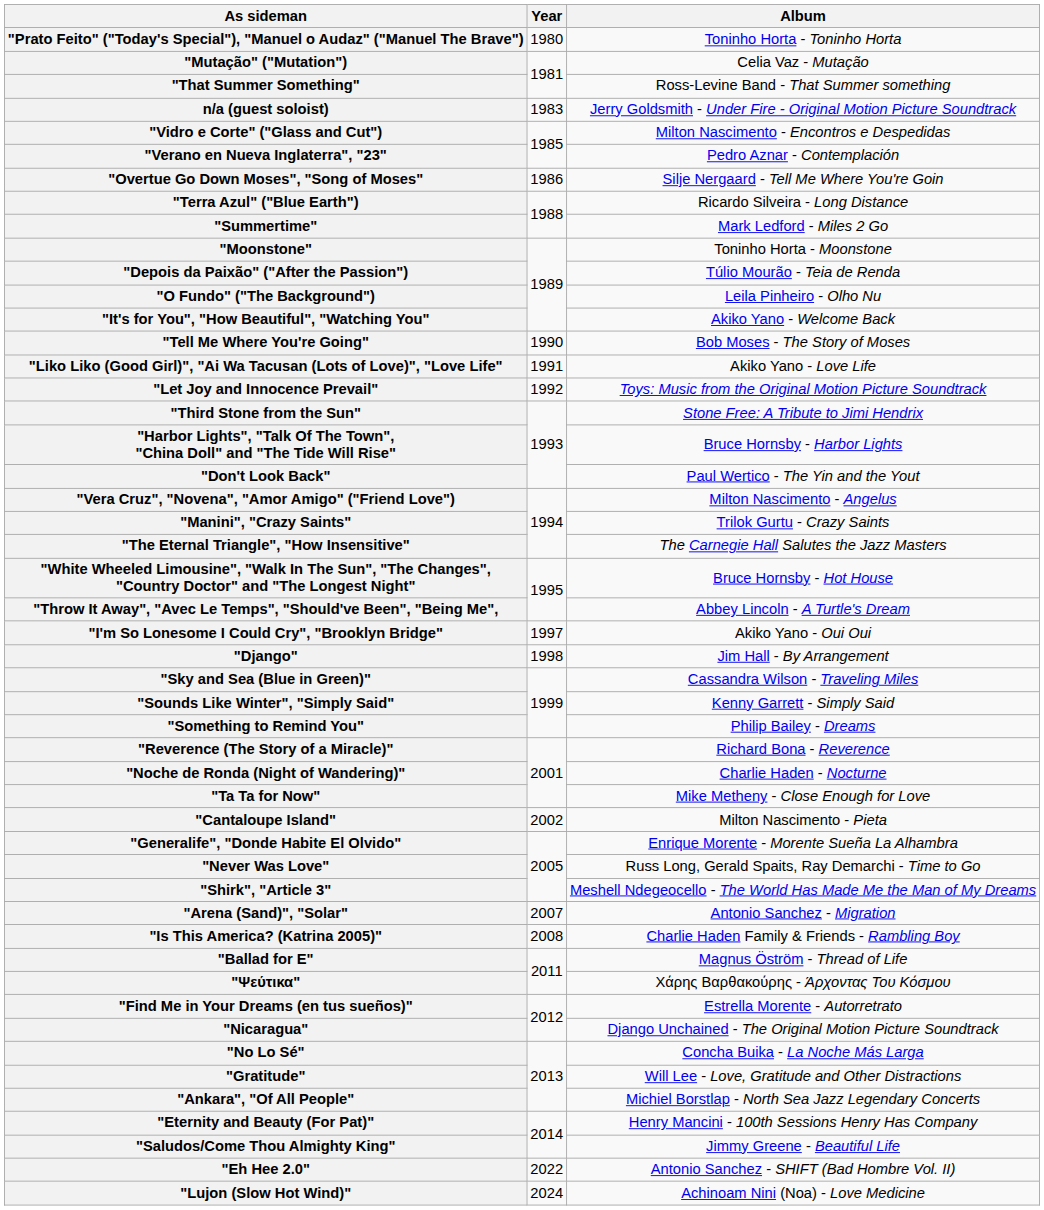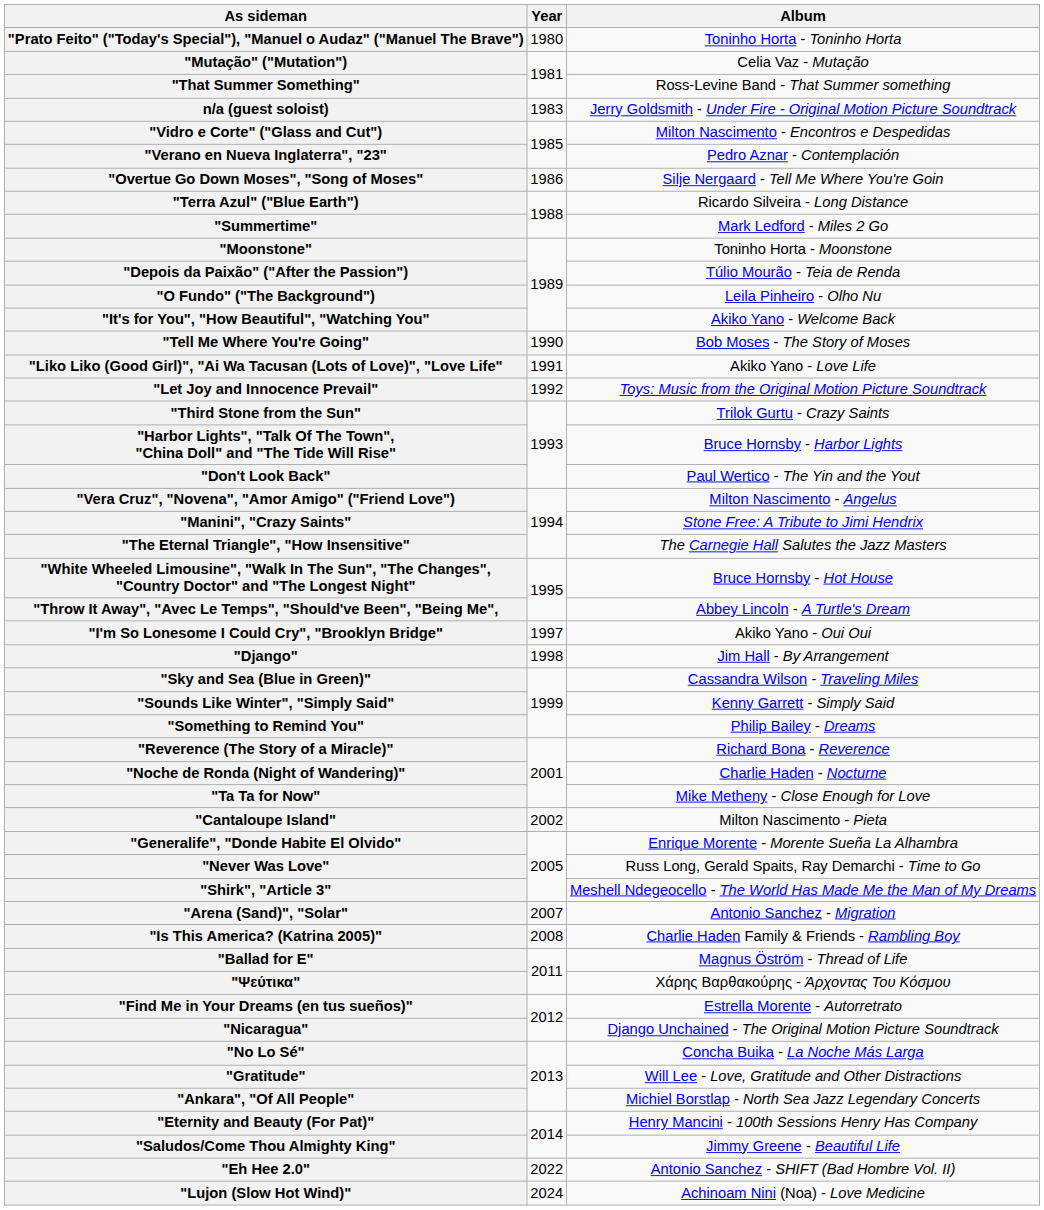"Third Stone from the Sun" | Album: Stone Free: A Tribute to Jimi Hendrix -> Trilok Gurtu - Crazy Saints
"Manini", "Crazy Saints" | Album: Trilok Gurtu - Crazy Saints -> Stone Free: A Tribute to Jimi Hendrix
